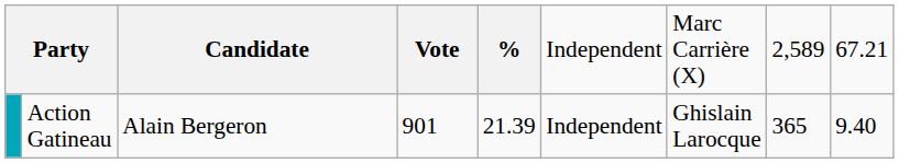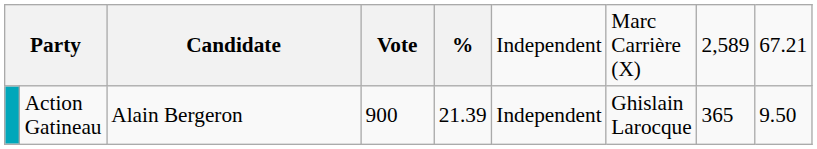Action Gatineau | column 4: 901 -> 900
Action Gatineau | column 9: 9.40 -> 9.50
